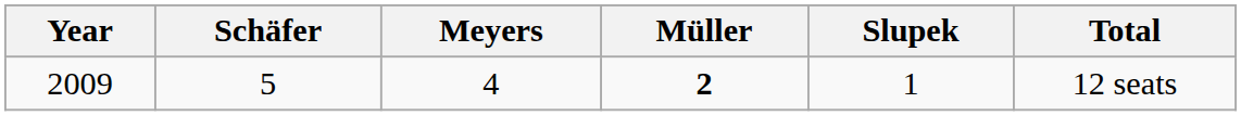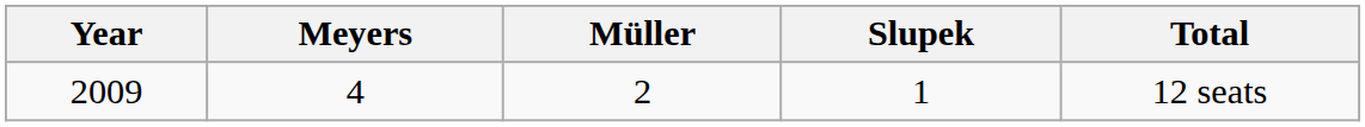- column: Schäfer | 5
2009 | Müller: bold -> normal
